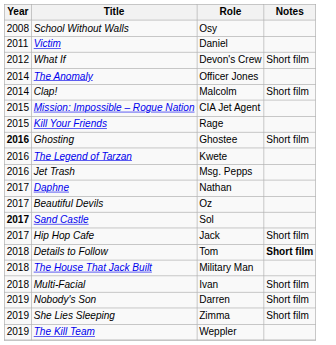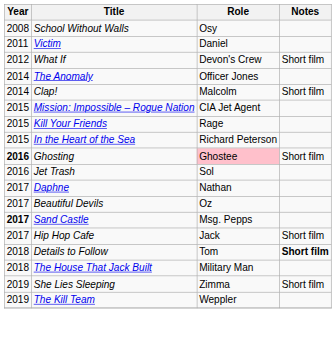+ row: 2015 | In the Heart of the Sea | Richard Peterson
Ghosting | Role: no background -> pink background
- row: 2016 | The Legend of Tarzan | Kwete
Jet Trash | Role: Msg. Pepps -> Sol
Sand Castle | Role: Sol -> Msg. Pepps
- row: 2018 | Multi-Facial | Ivan | Short film
- row: 2019 | Nobody's Son | Darren | Short film
